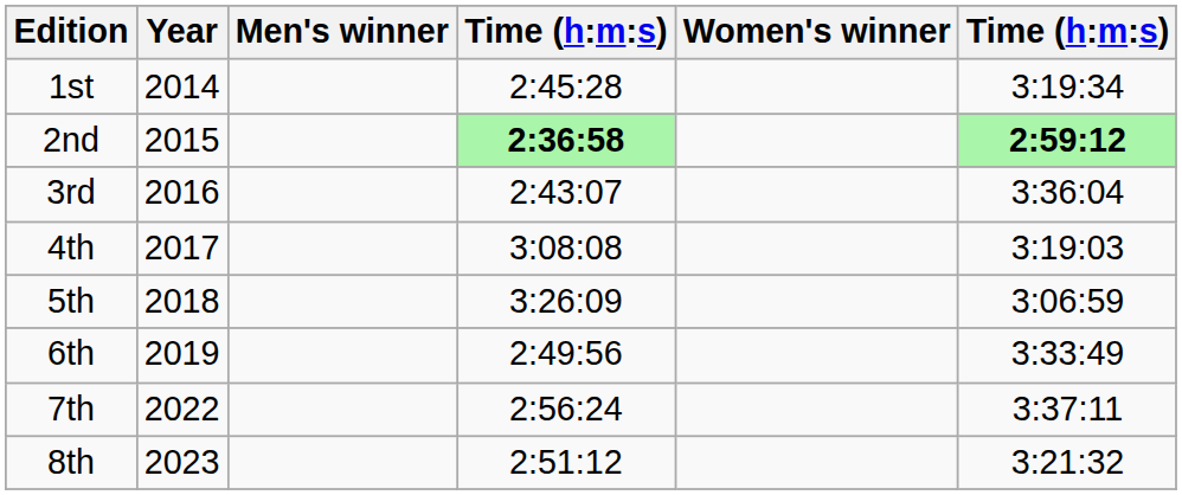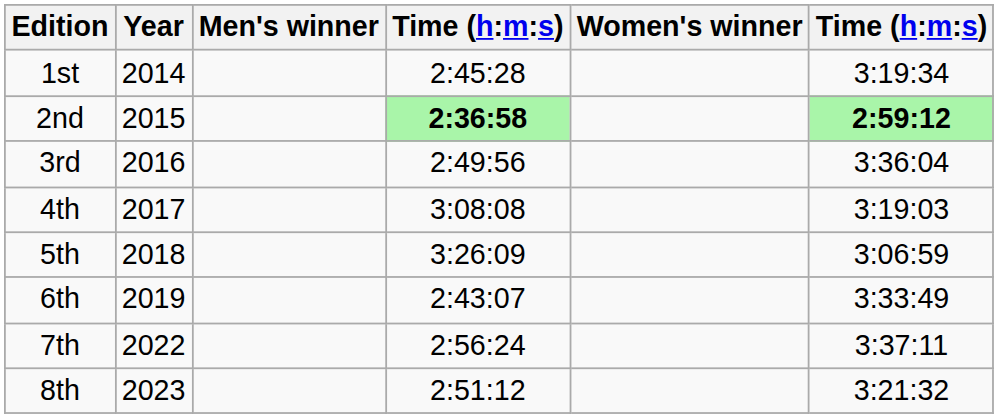3rd | column 4: 2:43:07 -> 2:49:56
6th | column 4: 2:49:56 -> 2:43:07
